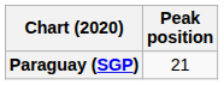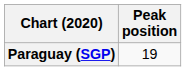Paraguay (SGP) | Peak position: 21 -> 19
